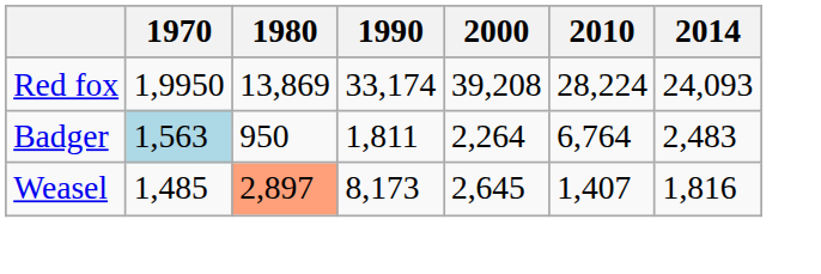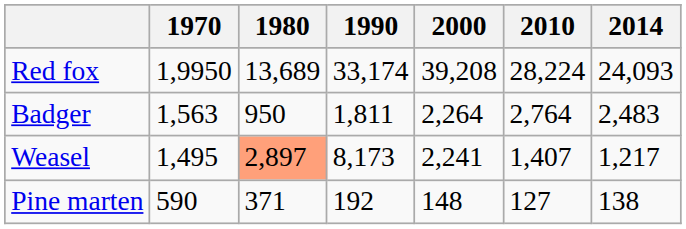Red fox | 1980: 13,869 -> 13,689
Badger | 1970: lightblue background -> no background
Badger | 2010: 6,764 -> 2,764
Weasel | 1970: 1,485 -> 1,495
Weasel | 2000: 2,645 -> 2,241
Weasel | 2014: 1,816 -> 1,217
+ row: Pine marten | 590 | 371 | 192 | 148 | 127 | 138
